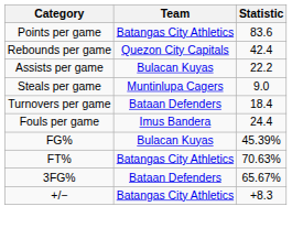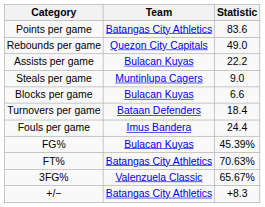Rebounds per game | Statistic: 42.4 -> 49.0
+ row: Blocks per game | Bulacan Kuyas | 6.6
3FG% | Team: Bataan Defenders -> Valenzuela Classic
